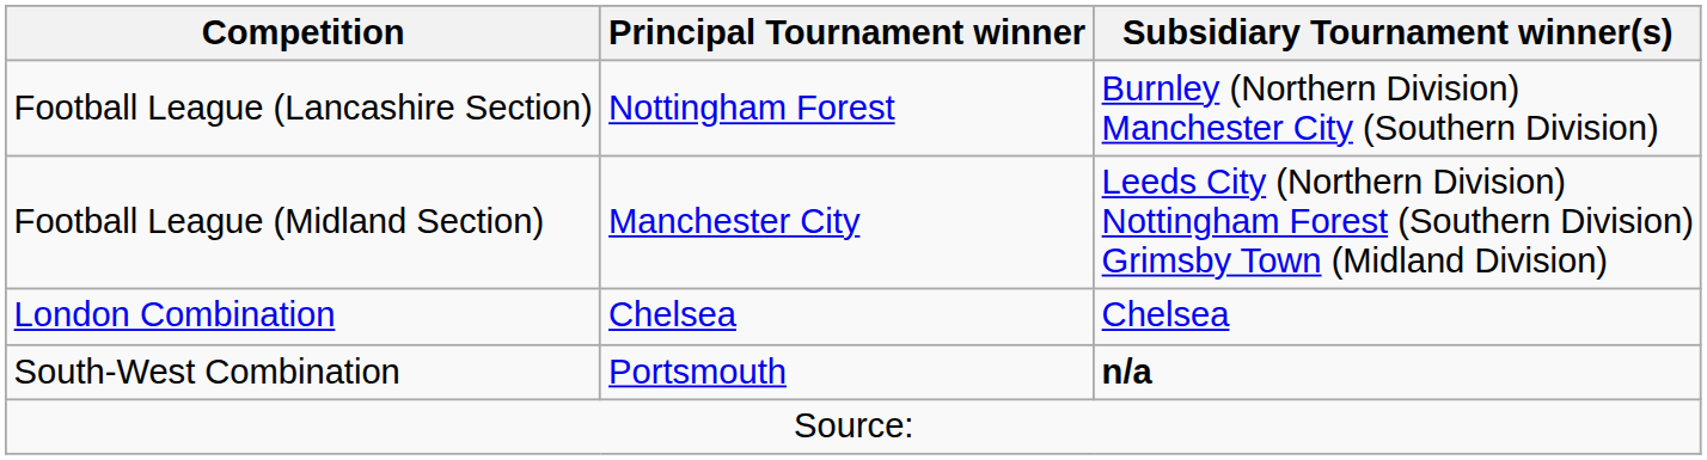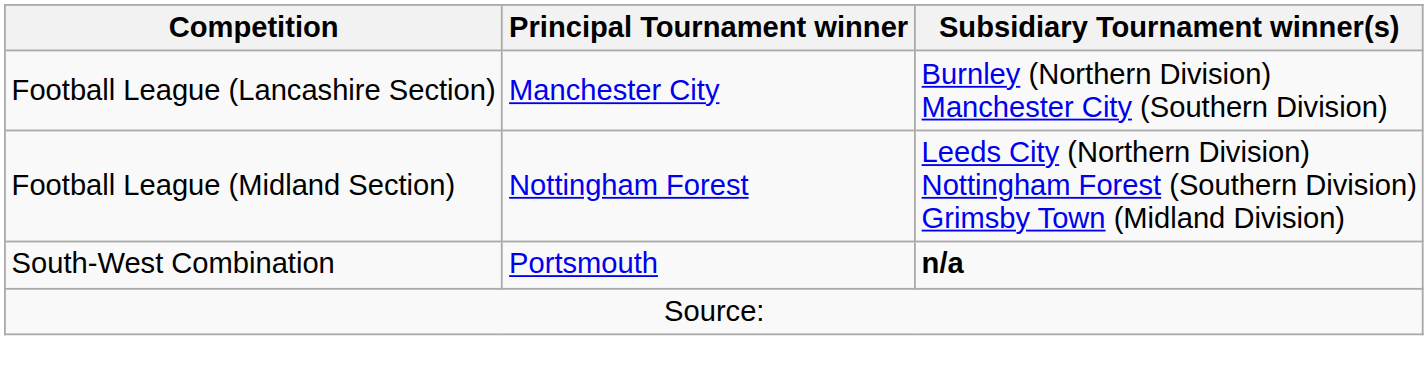Football League (Lancashire Section) | Principal Tournament winner: Nottingham Forest -> Manchester City
Football League (Midland Section) | Principal Tournament winner: Manchester City -> Nottingham Forest
- row: London Combination | Chelsea | Chelsea
